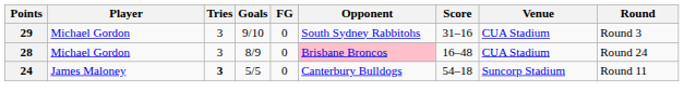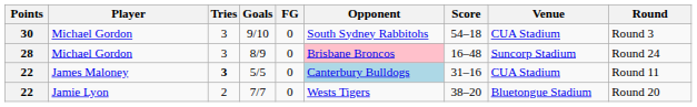9/10 | Points: 29 -> 30
9/10 | Score: 31–16 -> 54–18
8/9 | Venue: CUA Stadium -> Suncorp Stadium
5/5 | Points: 24 -> 22
5/5 | Opponent: no background -> lightblue background
5/5 | Score: 54–18 -> 31–16
5/5 | Venue: Suncorp Stadium -> CUA Stadium
+ row: 22 | Jamie Lyon | 2 | 7/7 | 0 | Wests Tigers | 38–20 | Bluetongue Stadium | Round 20
